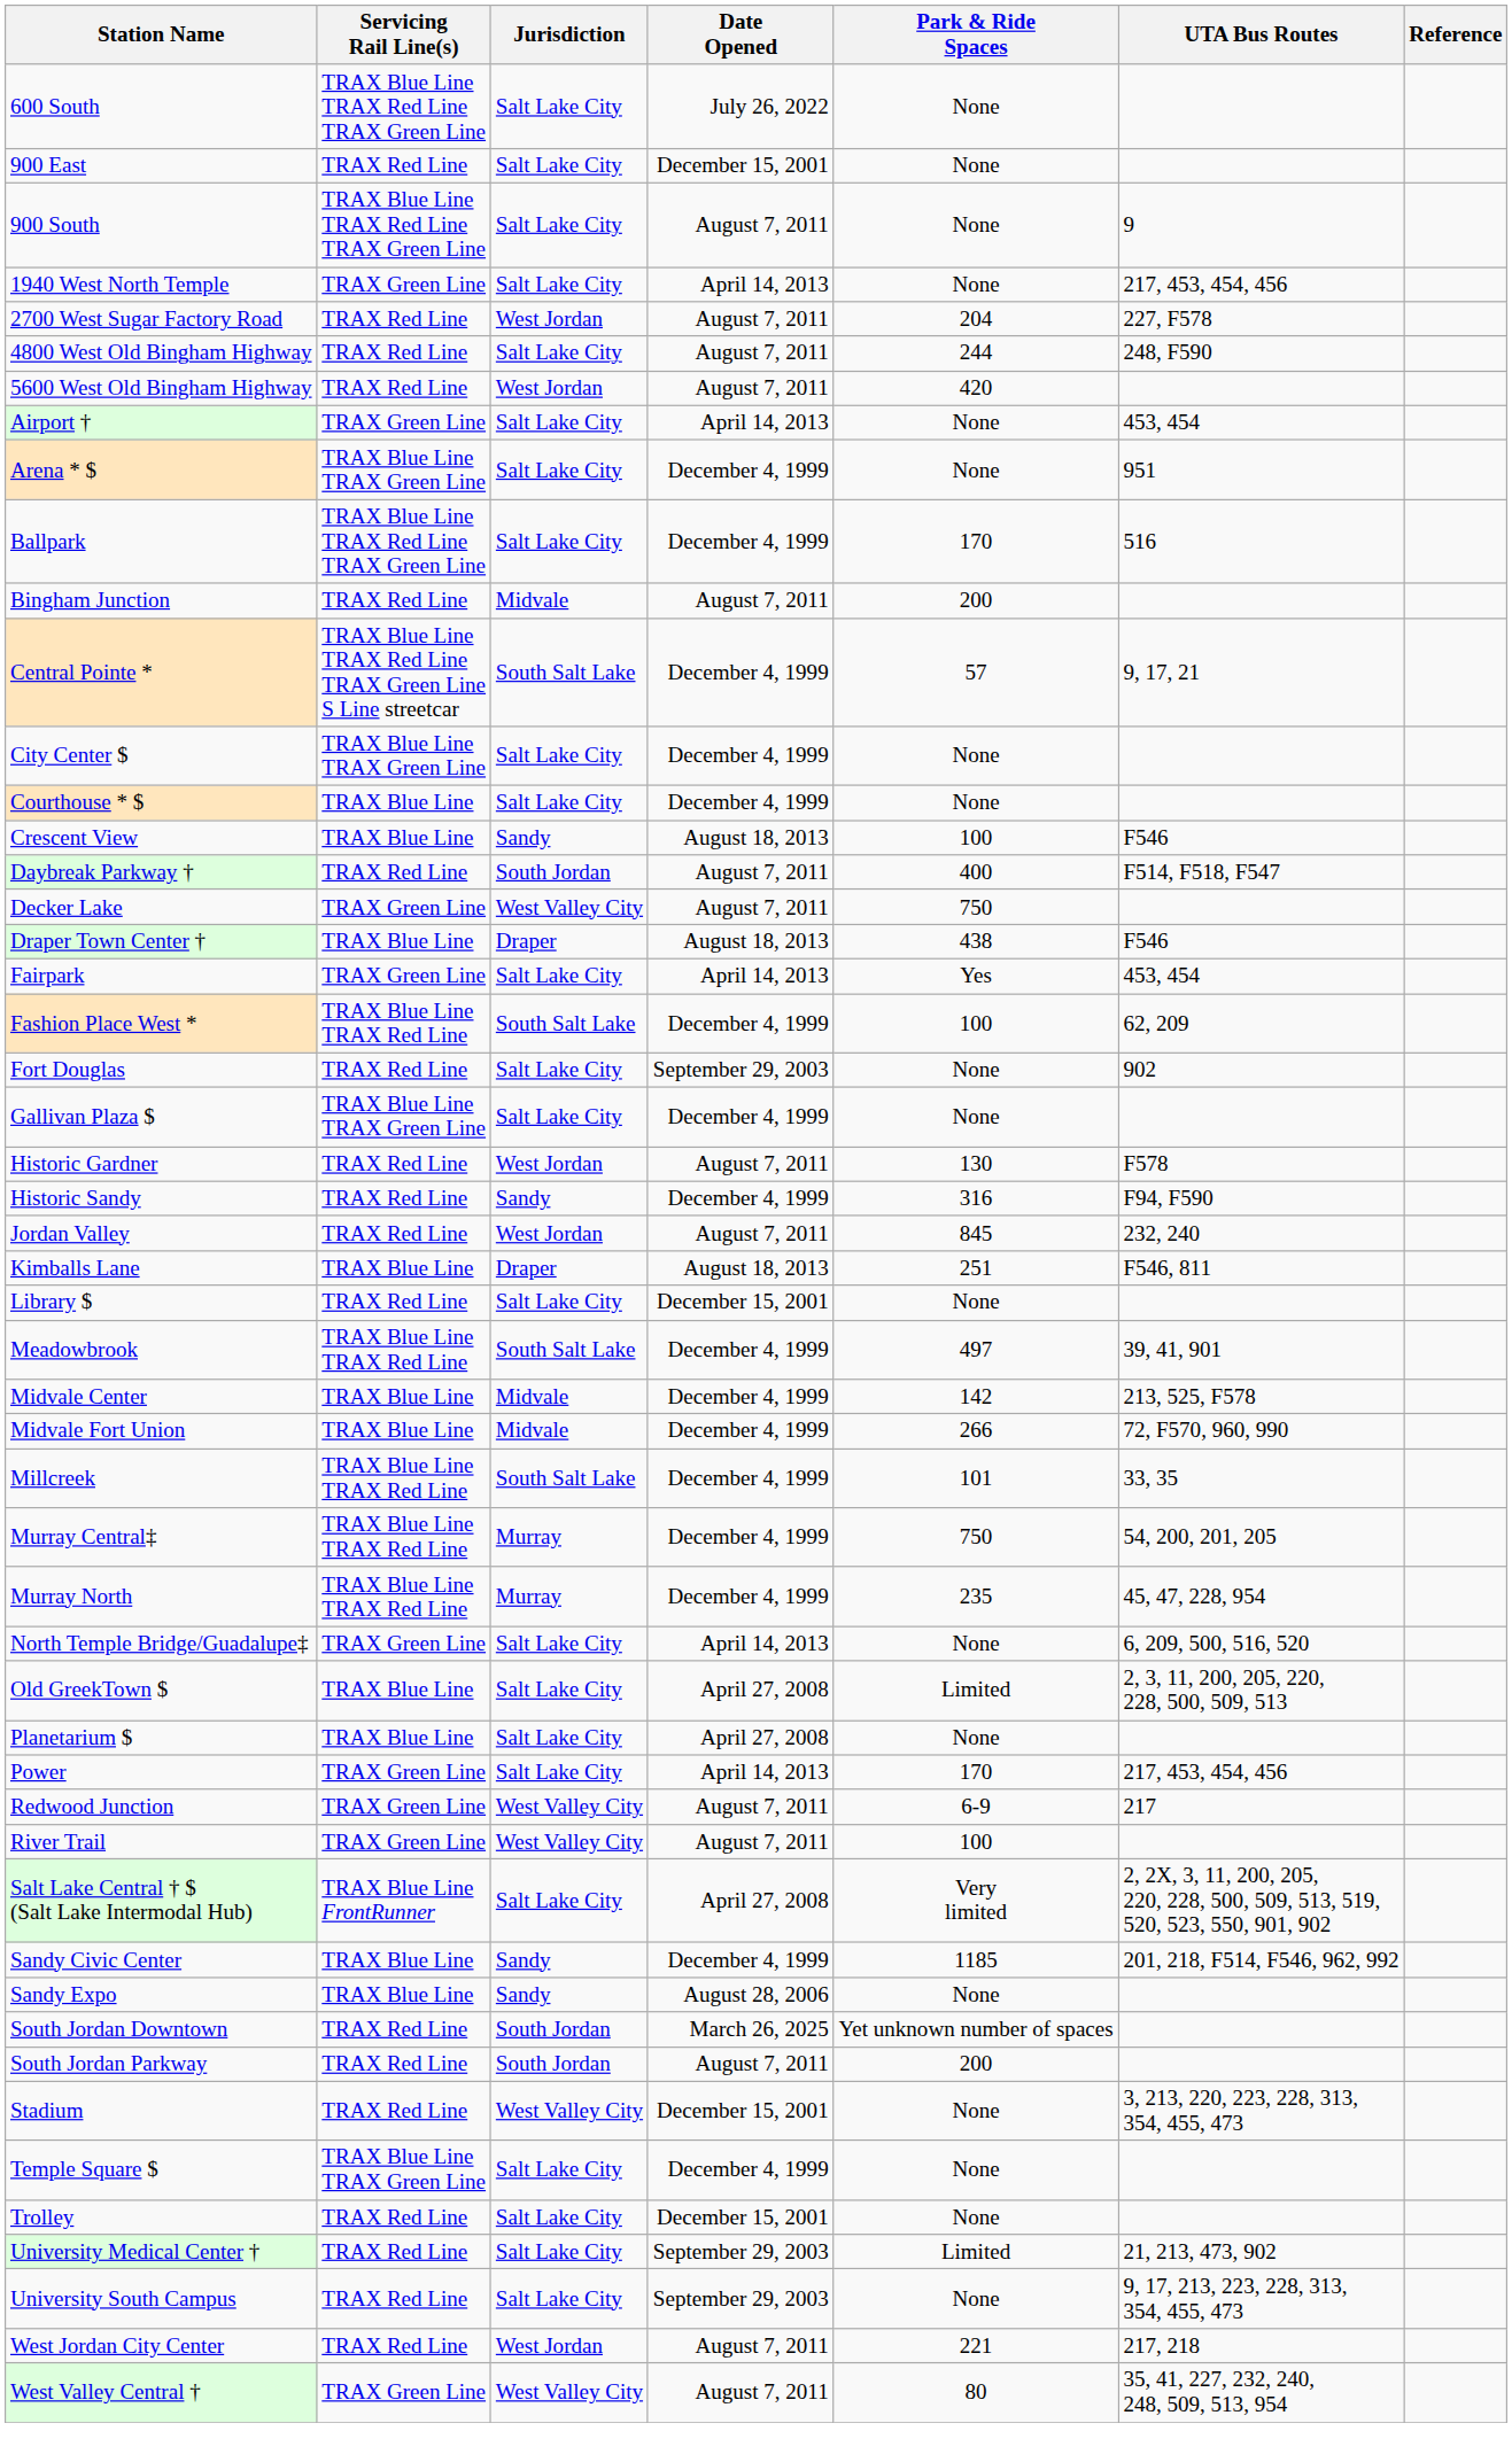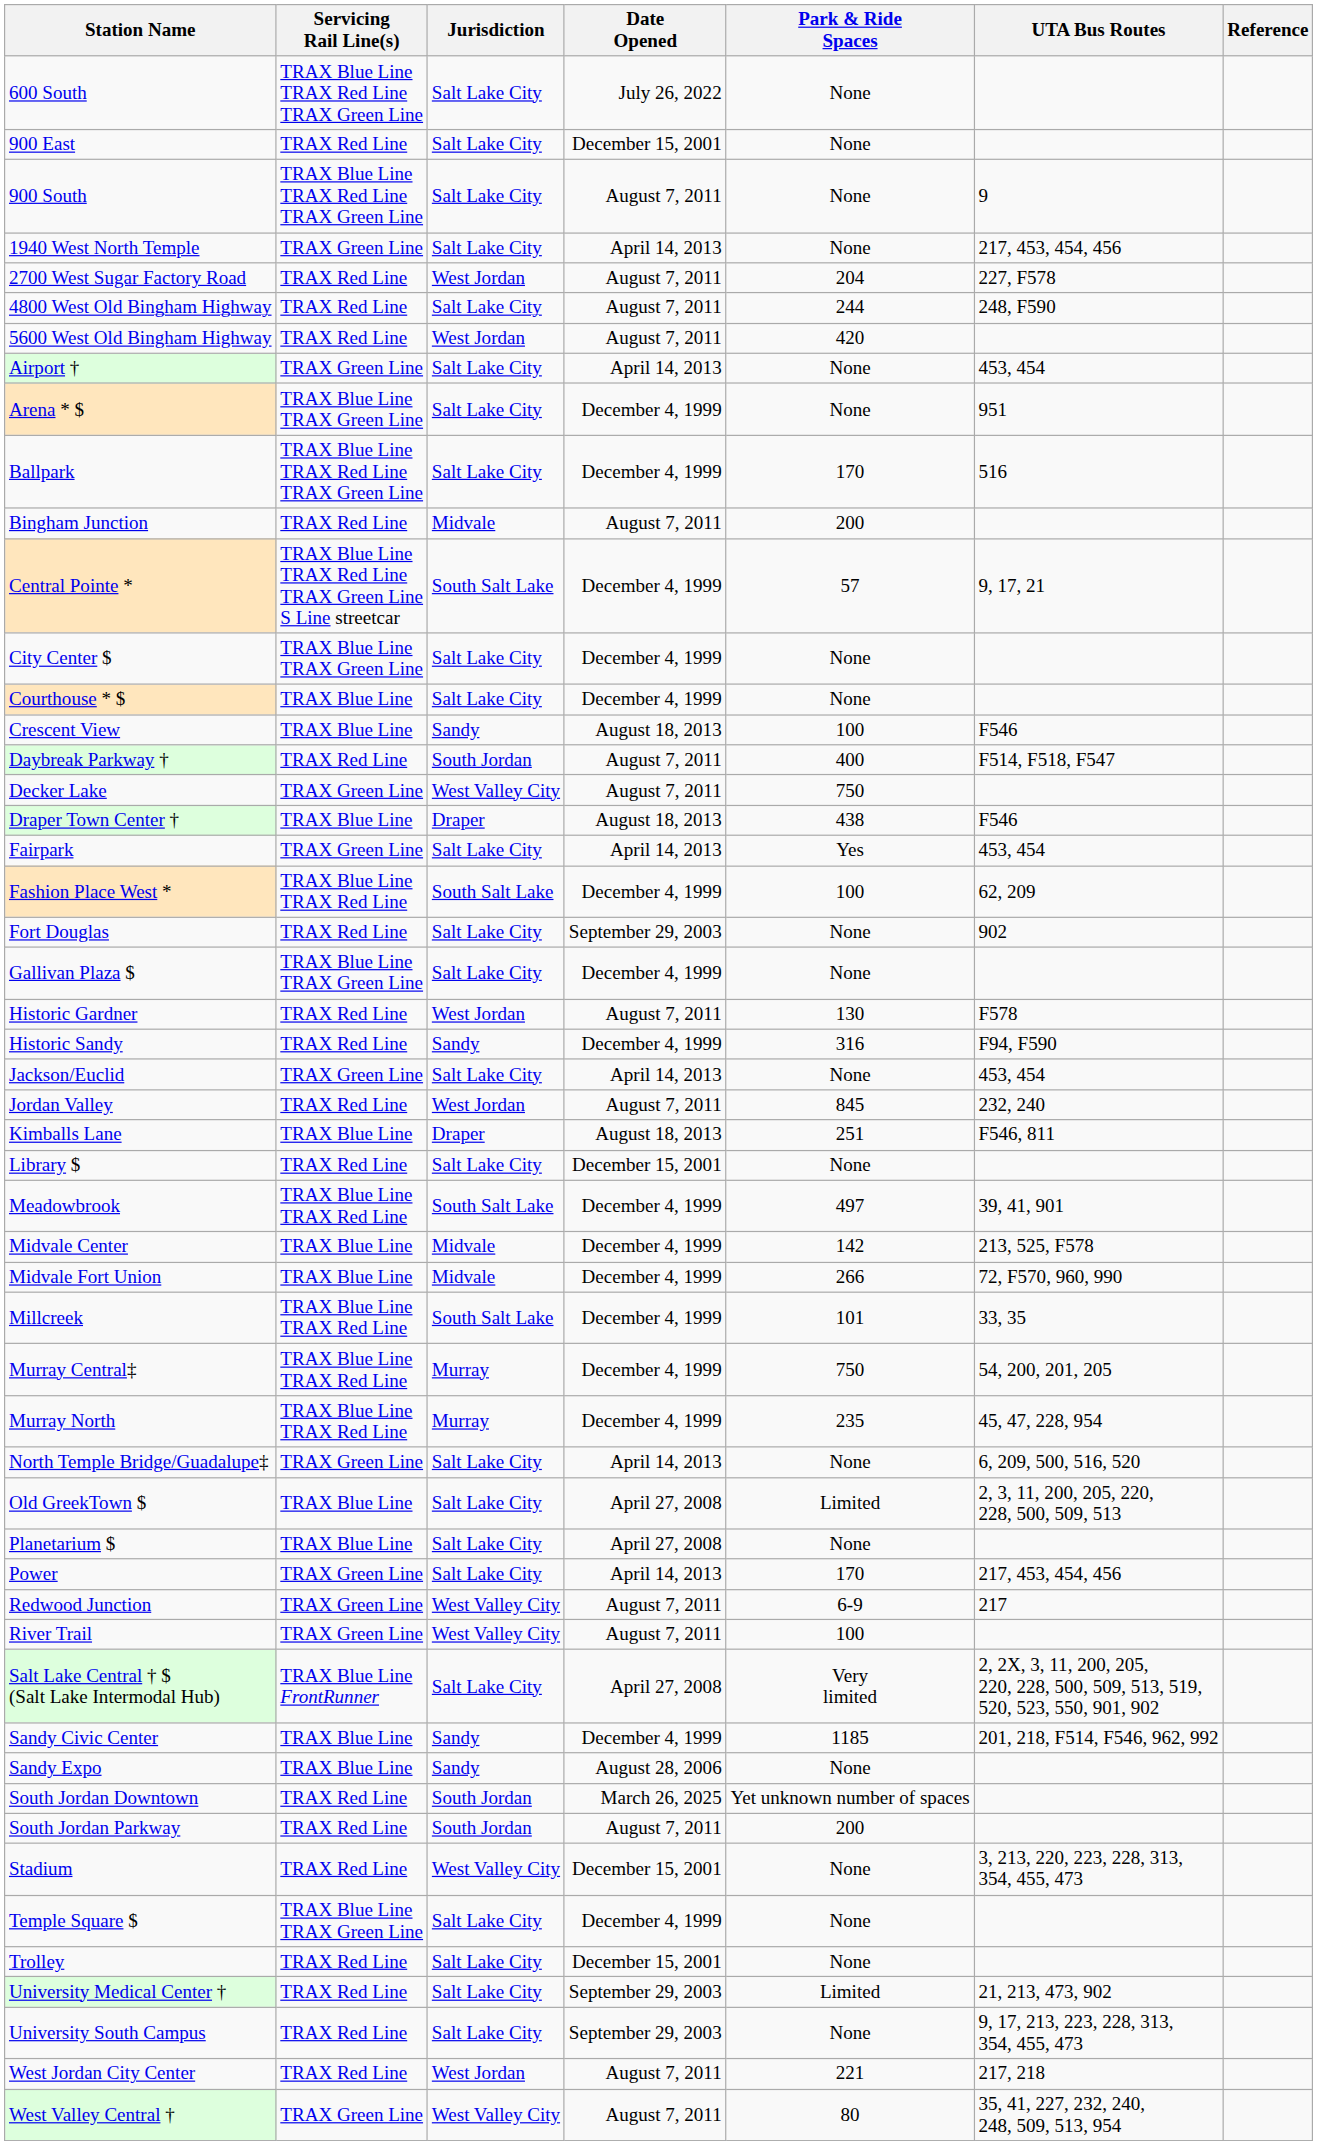+ row: Jackson/Euclid | TRAX Green Line | Salt Lake City | April 14, 2013 | None | 453, 454
